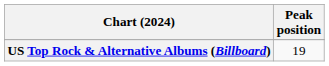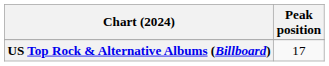US Top Rock & Alternative Albums (Billboard) | Peak position: 19 -> 17
